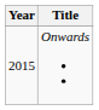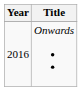Onwards | Year: 2015 -> 2016
